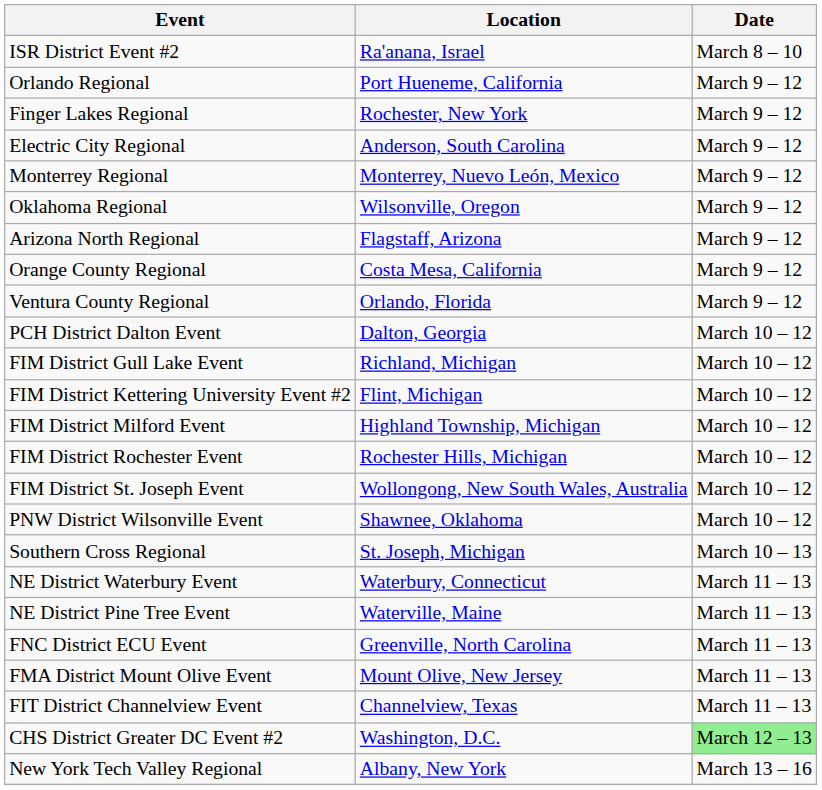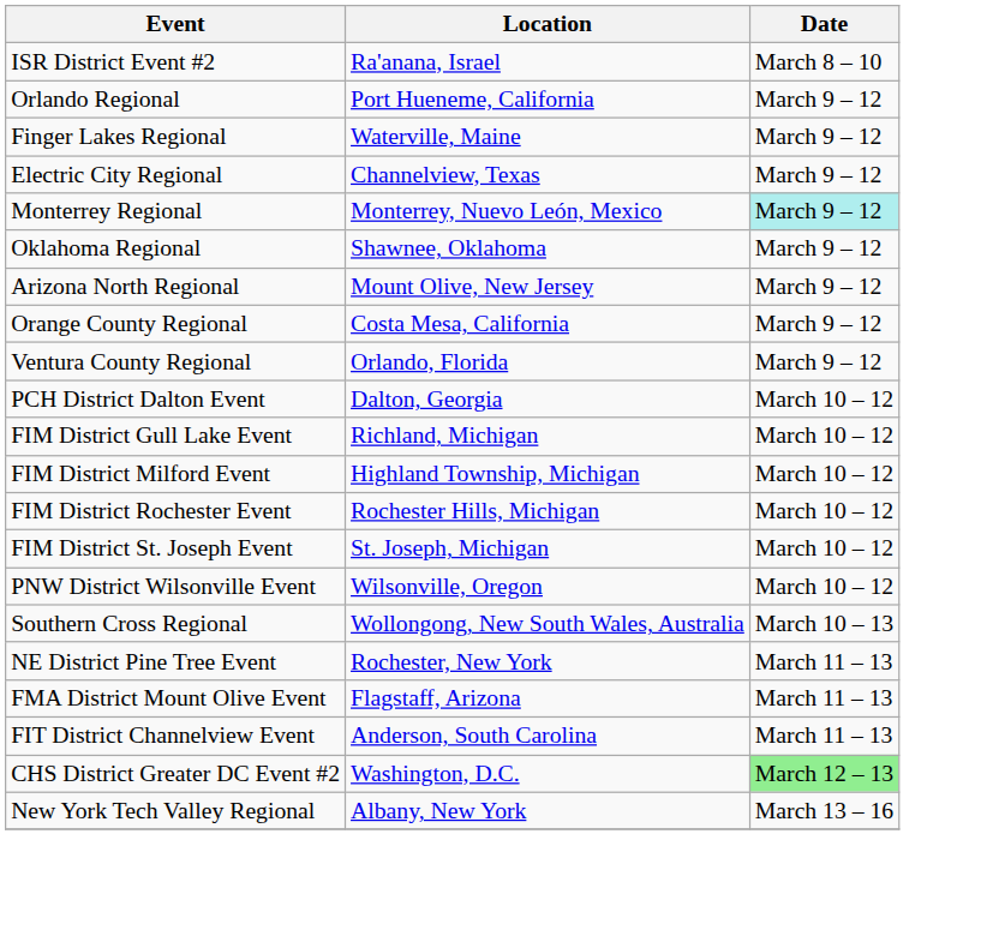Finger Lakes Regional | Location: Rochester, New York -> Waterville, Maine
Electric City Regional | Location: Anderson, South Carolina -> Channelview, Texas
Monterrey Regional | Date: no background -> paleturquoise background
Oklahoma Regional | Location: Wilsonville, Oregon -> Shawnee, Oklahoma
Arizona North Regional | Location: Flagstaff, Arizona -> Mount Olive, New Jersey
- row: FIM District Kettering University Event #2 | Flint, Michigan | March 10 – 12
FIM District St. Joseph Event | Location: Wollongong, New South Wales, Australia -> St. Joseph, Michigan
PNW District Wilsonville Event | Location: Shawnee, Oklahoma -> Wilsonville, Oregon
Southern Cross Regional | Location: St. Joseph, Michigan -> Wollongong, New South Wales, Australia
- row: NE District Waterbury Event | Waterbury, Connecticut | March 11 – 13
NE District Pine Tree Event | Location: Waterville, Maine -> Rochester, New York
- row: FNC District ECU Event | Greenville, North Carolina | March 11 – 13
FMA District Mount Olive Event | Location: Mount Olive, New Jersey -> Flagstaff, Arizona
FIT District Channelview Event | Location: Channelview, Texas -> Anderson, South Carolina
